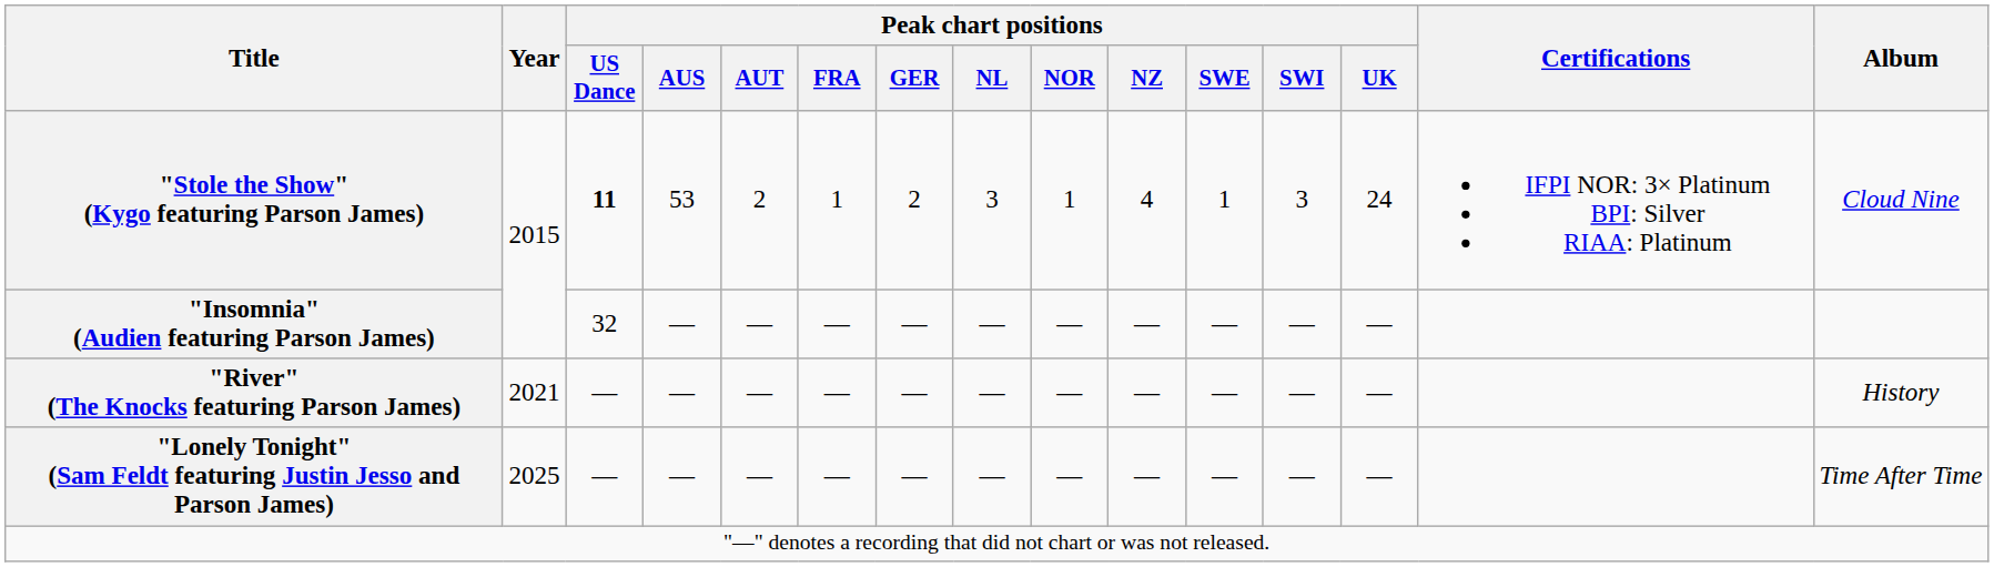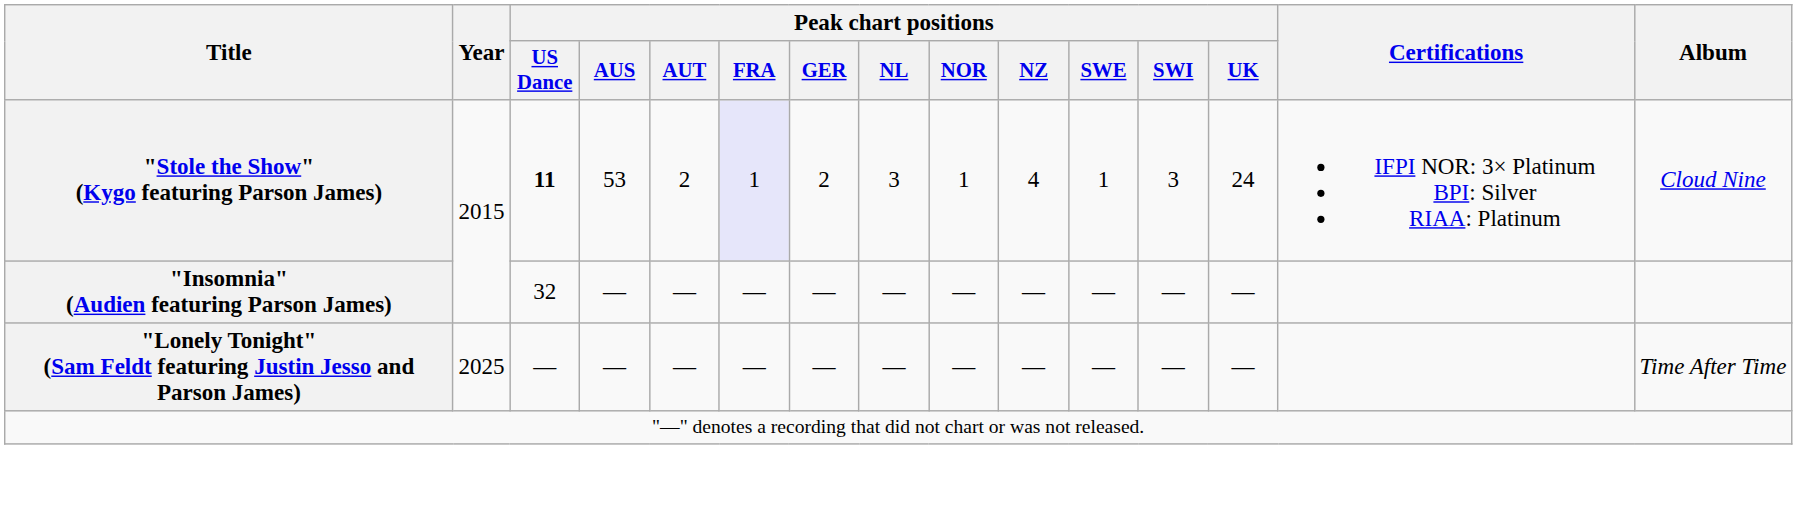"Stole the Show" (Kygo featuring Parson James) | Peak chart positions / FRA: no background -> lavender background
- row: "River" (The Knocks featuring Parson James) | 2021 | — | — | — | — | — | — | — | — | — | — | — | History
